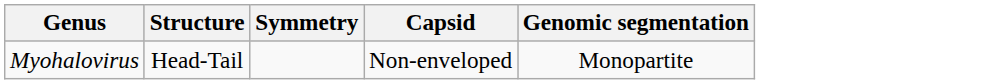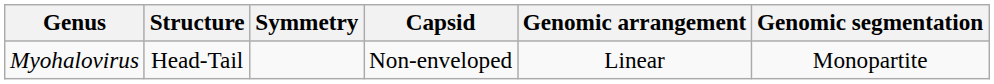+ column: Genomic arrangement | Linear
